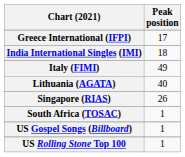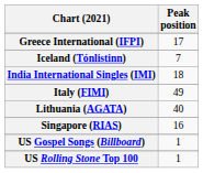+ row: Iceland (Tónlistinn) | 7
Singapore (RIAS) | Peak position: 26 -> 16
- row: South Africa (TOSAC) | 1
